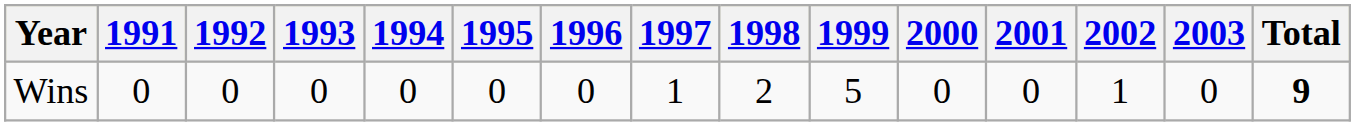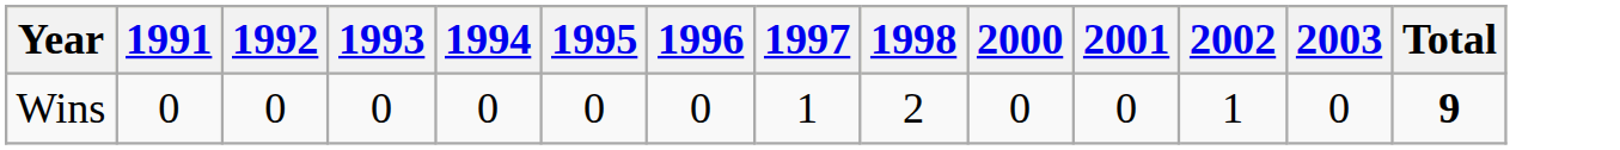- column: 1999 | 5
